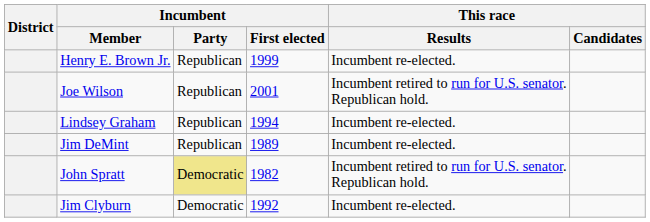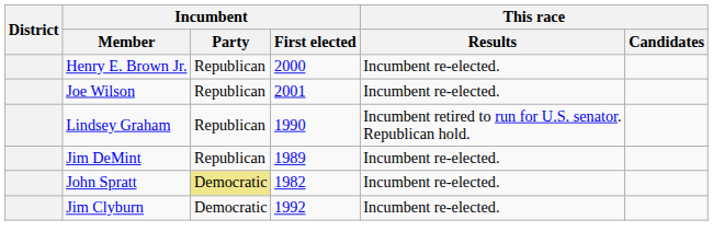Henry E. Brown Jr. | Incumbent / First elected: 1999 -> 2000
Joe Wilson | This race / Results: Incumbent retired to run for U.S. senator. Republican hold. -> Incumbent re-elected.
Lindsey Graham | Incumbent / First elected: 1994 -> 1990
Lindsey Graham | This race / Results: Incumbent re-elected. -> Incumbent retired to run for U.S. senator. Republican hold.
John Spratt | This race / Results: Incumbent retired to run for U.S. senator. Republican hold. -> Incumbent re-elected.
